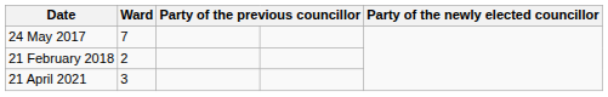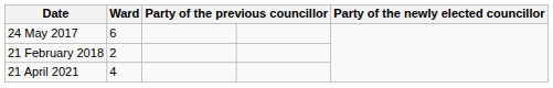24 May 2017 | Ward: 7 -> 6
21 April 2021 | Ward: 3 -> 4
